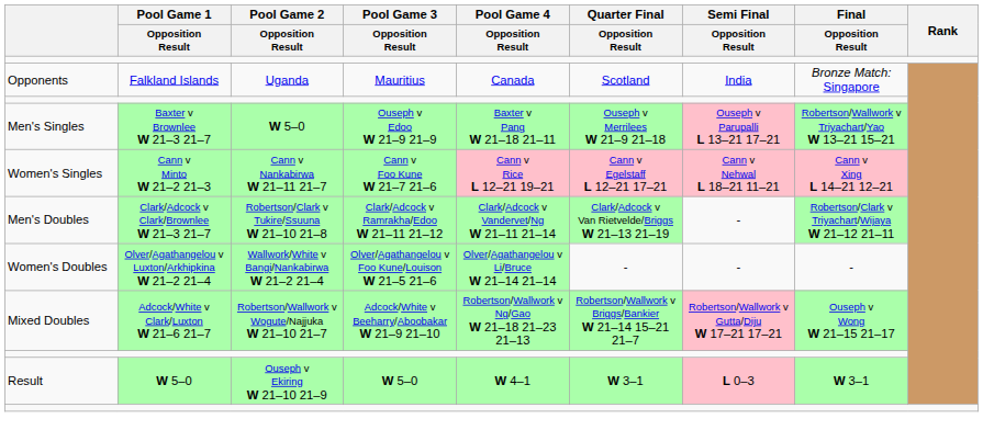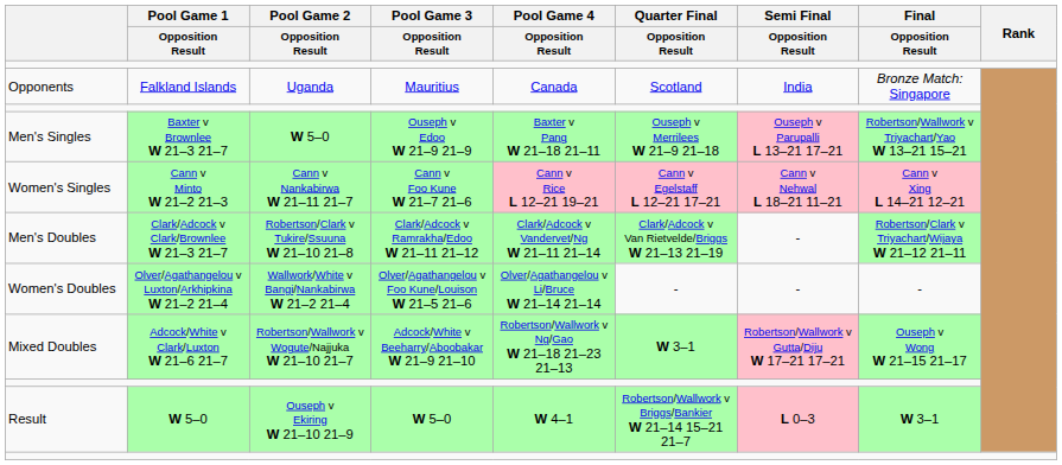Mixed Doubles | Quarter Final / Opposition Result: Robertson/Wallwork v Briggs/Bankier W 21–14 15–21 21–7 -> W 3–1
Result | Quarter Final / Opposition Result: W 3–1 -> Robertson/Wallwork v Briggs/Bankier W 21–14 15–21 21–7
